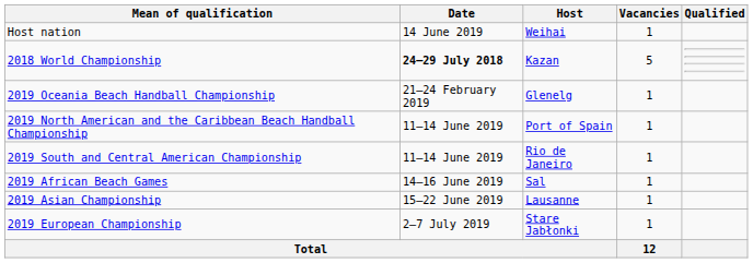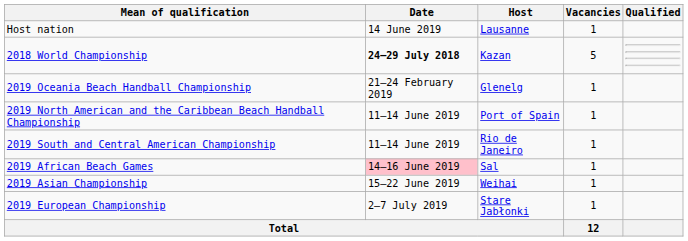Host nation | Host: Weihai -> Lausanne
2019 African Beach Games | Date: no background -> pink background
2019 Asian Championship | Host: Lausanne -> Weihai
